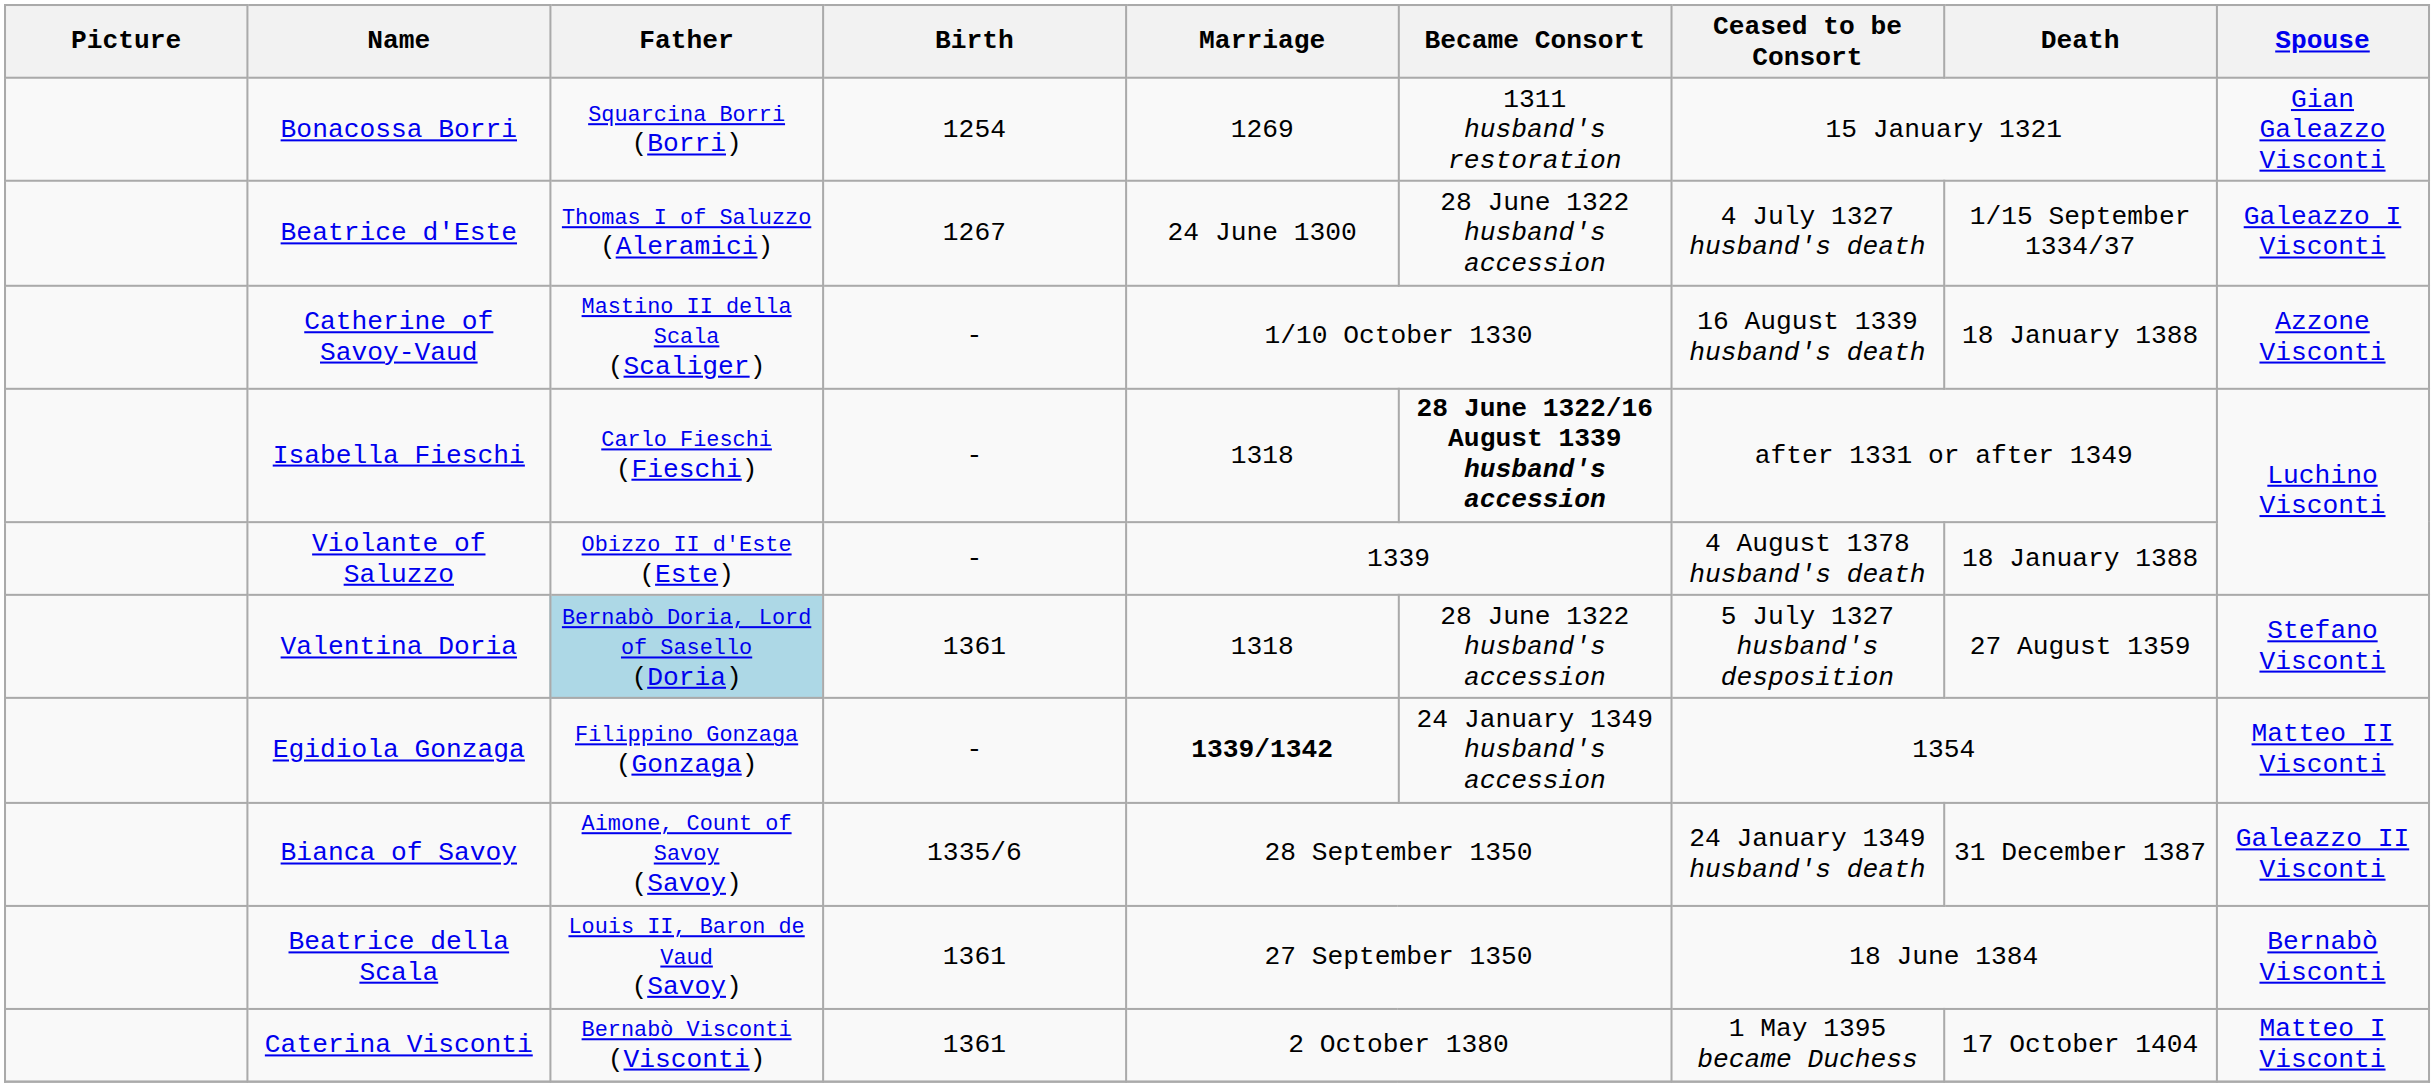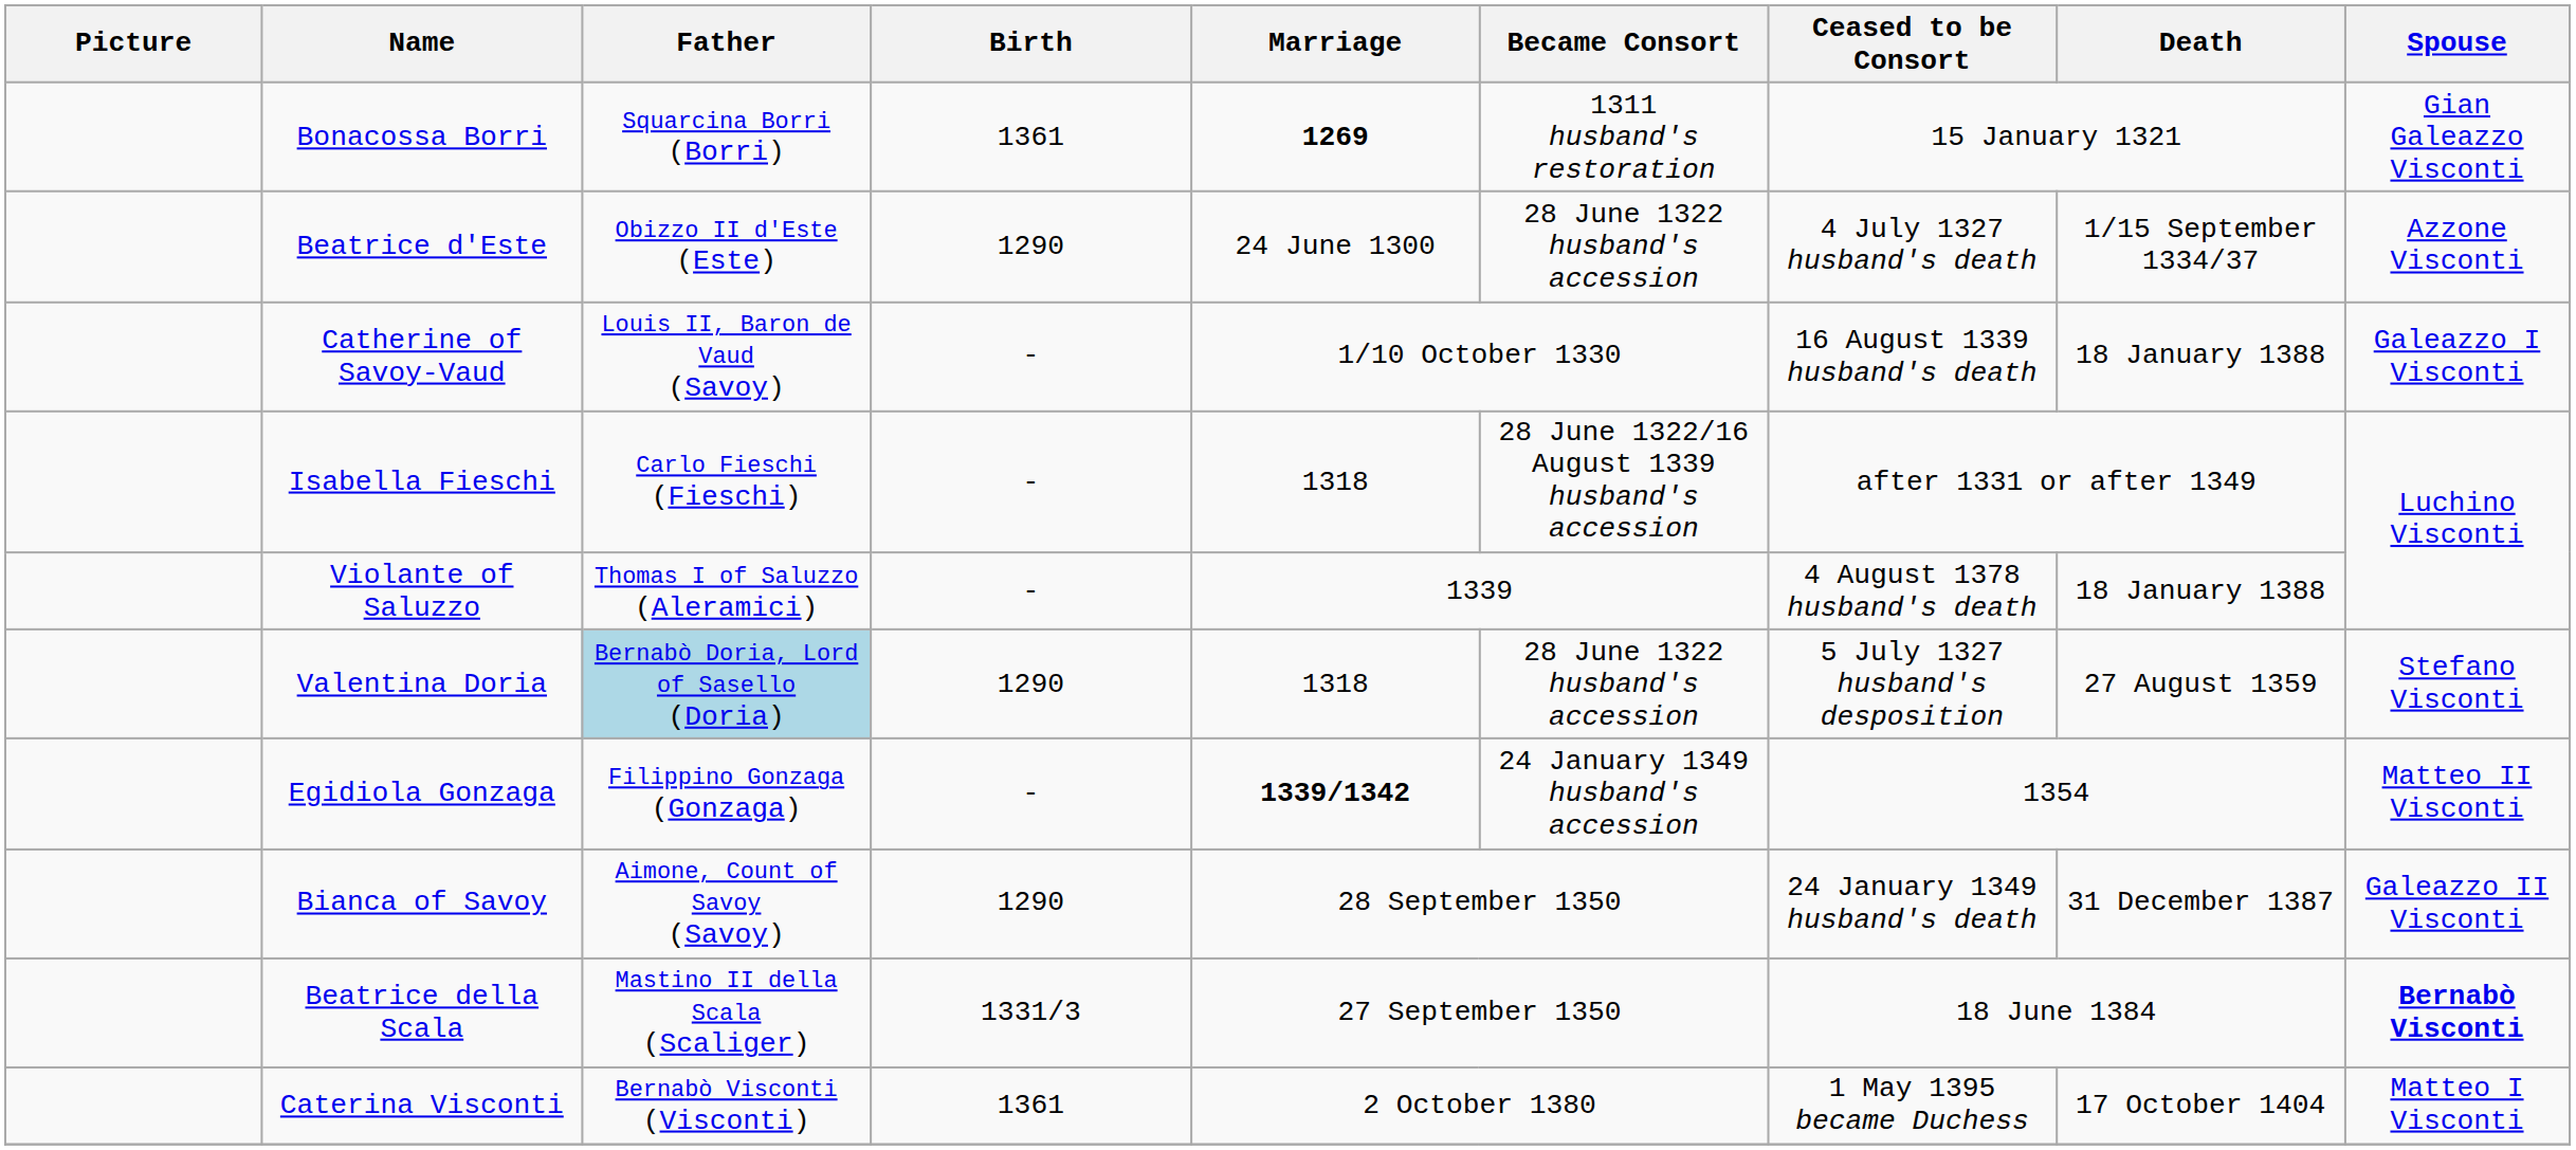Bonacossa Borri | Birth: 1254 -> 1361
Bonacossa Borri | Marriage: normal -> bold
Beatrice d'Este | Father: Thomas I of Saluzzo (Aleramici) -> Obizzo II d'Este (Este)
Beatrice d'Este | Birth: 1267 -> 1290
Beatrice d'Este | Spouse: Galeazzo I Visconti -> Azzone Visconti
Catherine of Savoy-Vaud | Father: Mastino II della Scala (Scaliger) -> Louis II, Baron de Vaud (Savoy)
Catherine of Savoy-Vaud | Spouse: Azzone Visconti -> Galeazzo I Visconti
Isabella Fieschi | Became Consort: bold -> normal
Violante of Saluzzo | Father: Obizzo II d'Este (Este) -> Thomas I of Saluzzo (Aleramici)
Valentina Doria | Birth: 1361 -> 1290
Bianca of Savoy | Birth: 1335/6 -> 1290
Beatrice della Scala | Father: Louis II, Baron de Vaud (Savoy) -> Mastino II della Scala (Scaliger)
Beatrice della Scala | Birth: 1361 -> 1331/3
Beatrice della Scala | Spouse: normal -> bold
